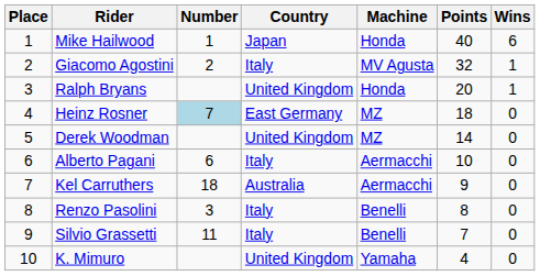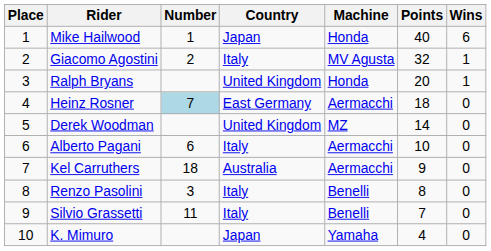Heinz Rosner | Machine: MZ -> Aermacchi
K. Mimuro | Country: United Kingdom -> Japan
